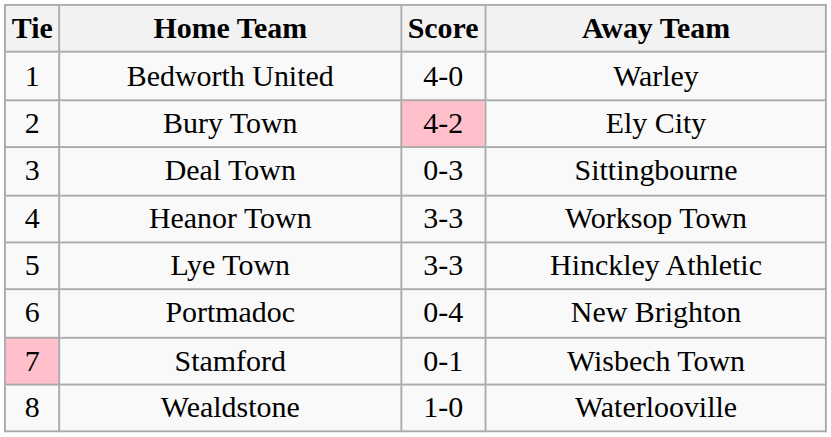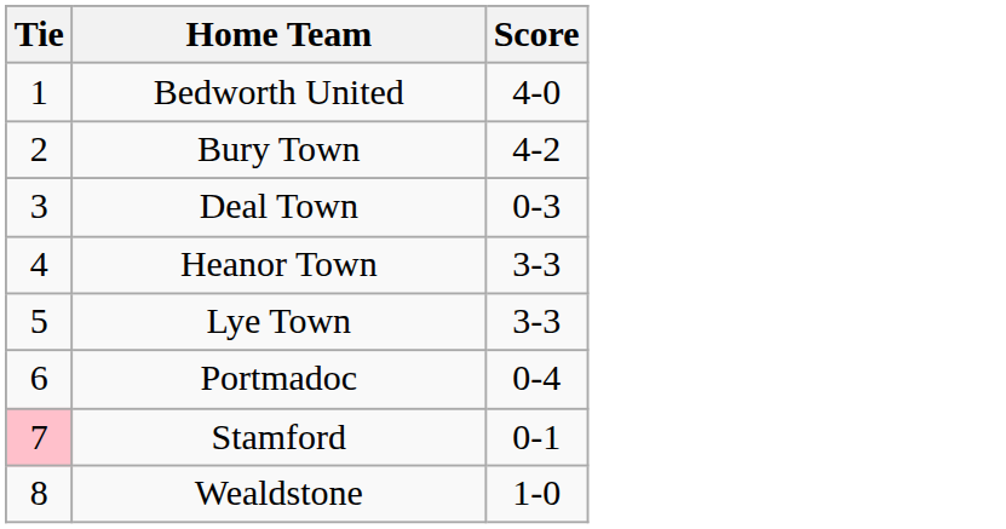- column: Away Team | Warley | Ely City | Sittingbourne | Worksop Town | Hinckley Athletic | New Brighton | Wisbech Town | Waterlooville
Bury Town | Score: pink background -> no background
